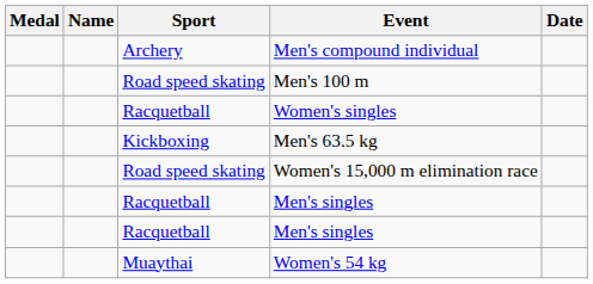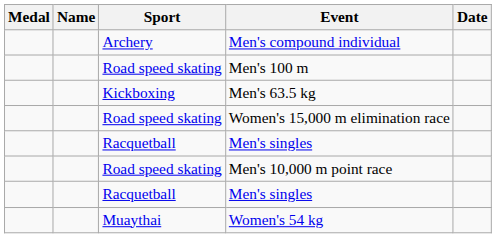- row: Racquetball | Women's singles
+ row: Road speed skating | Men's 10,000 m point race
